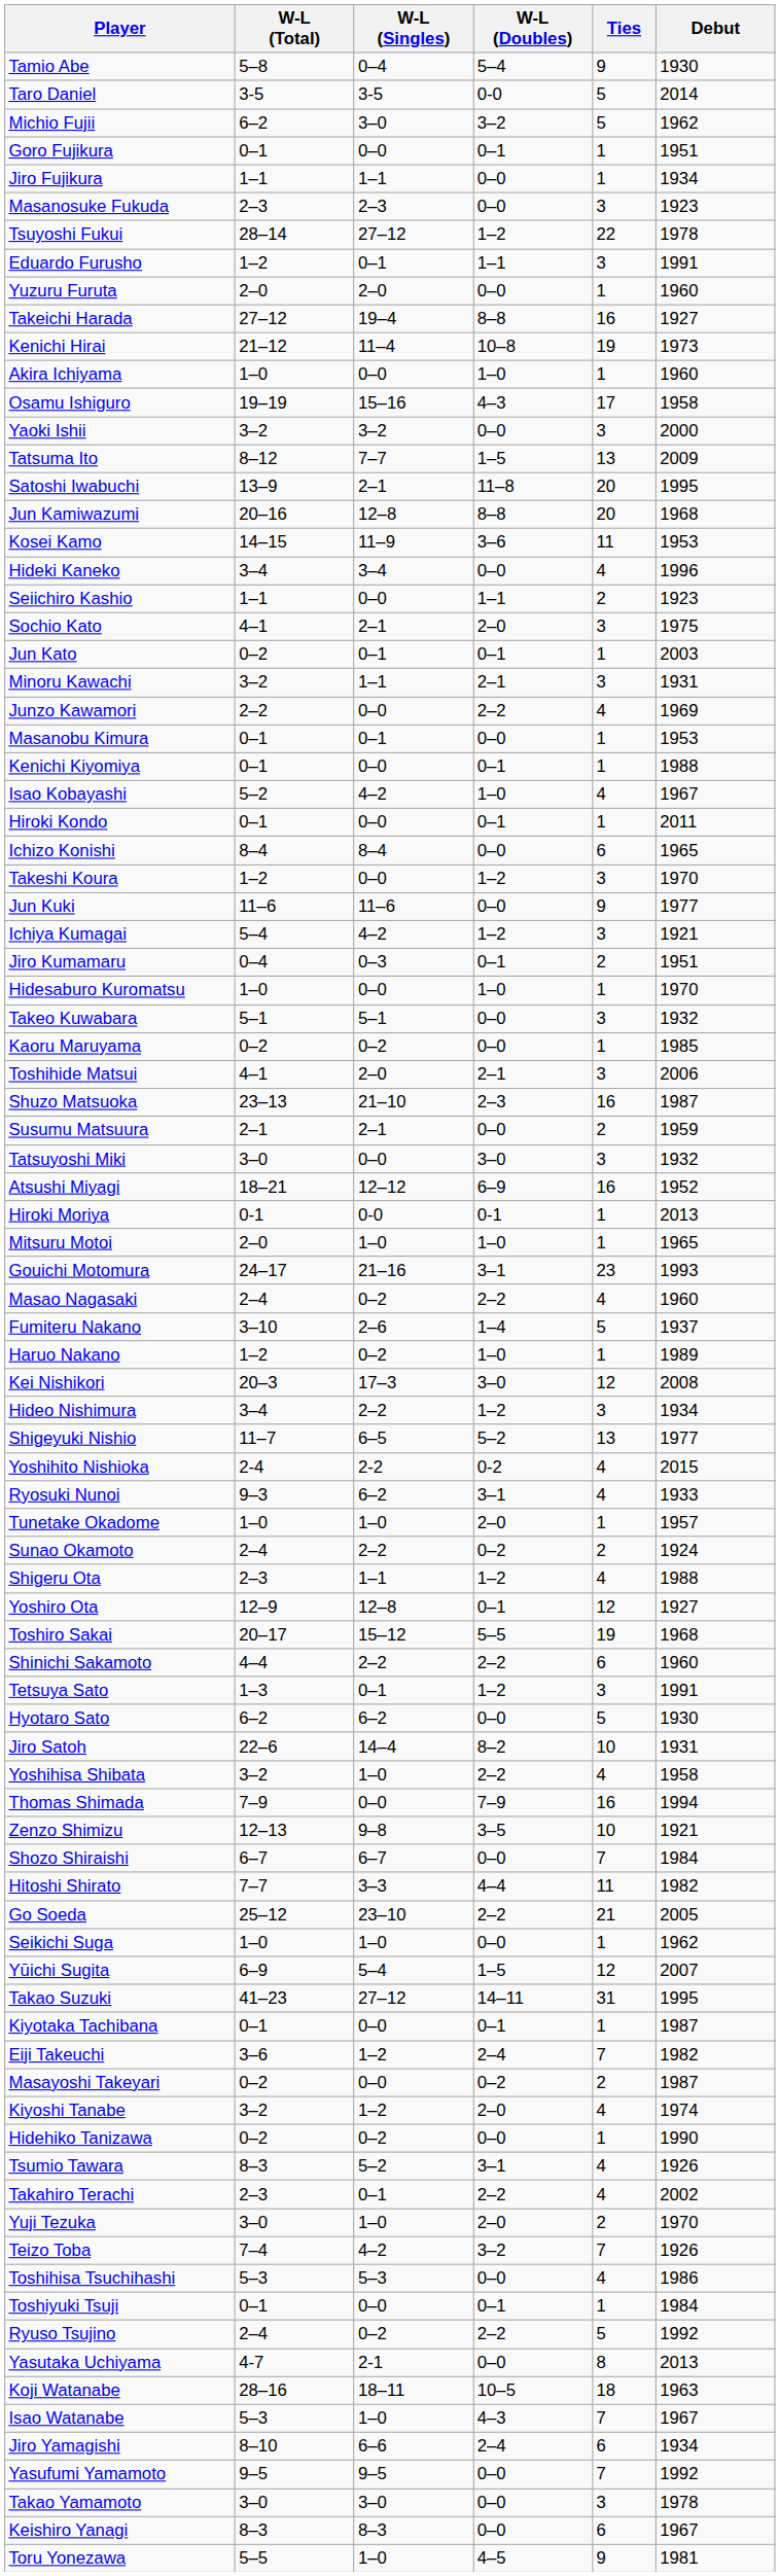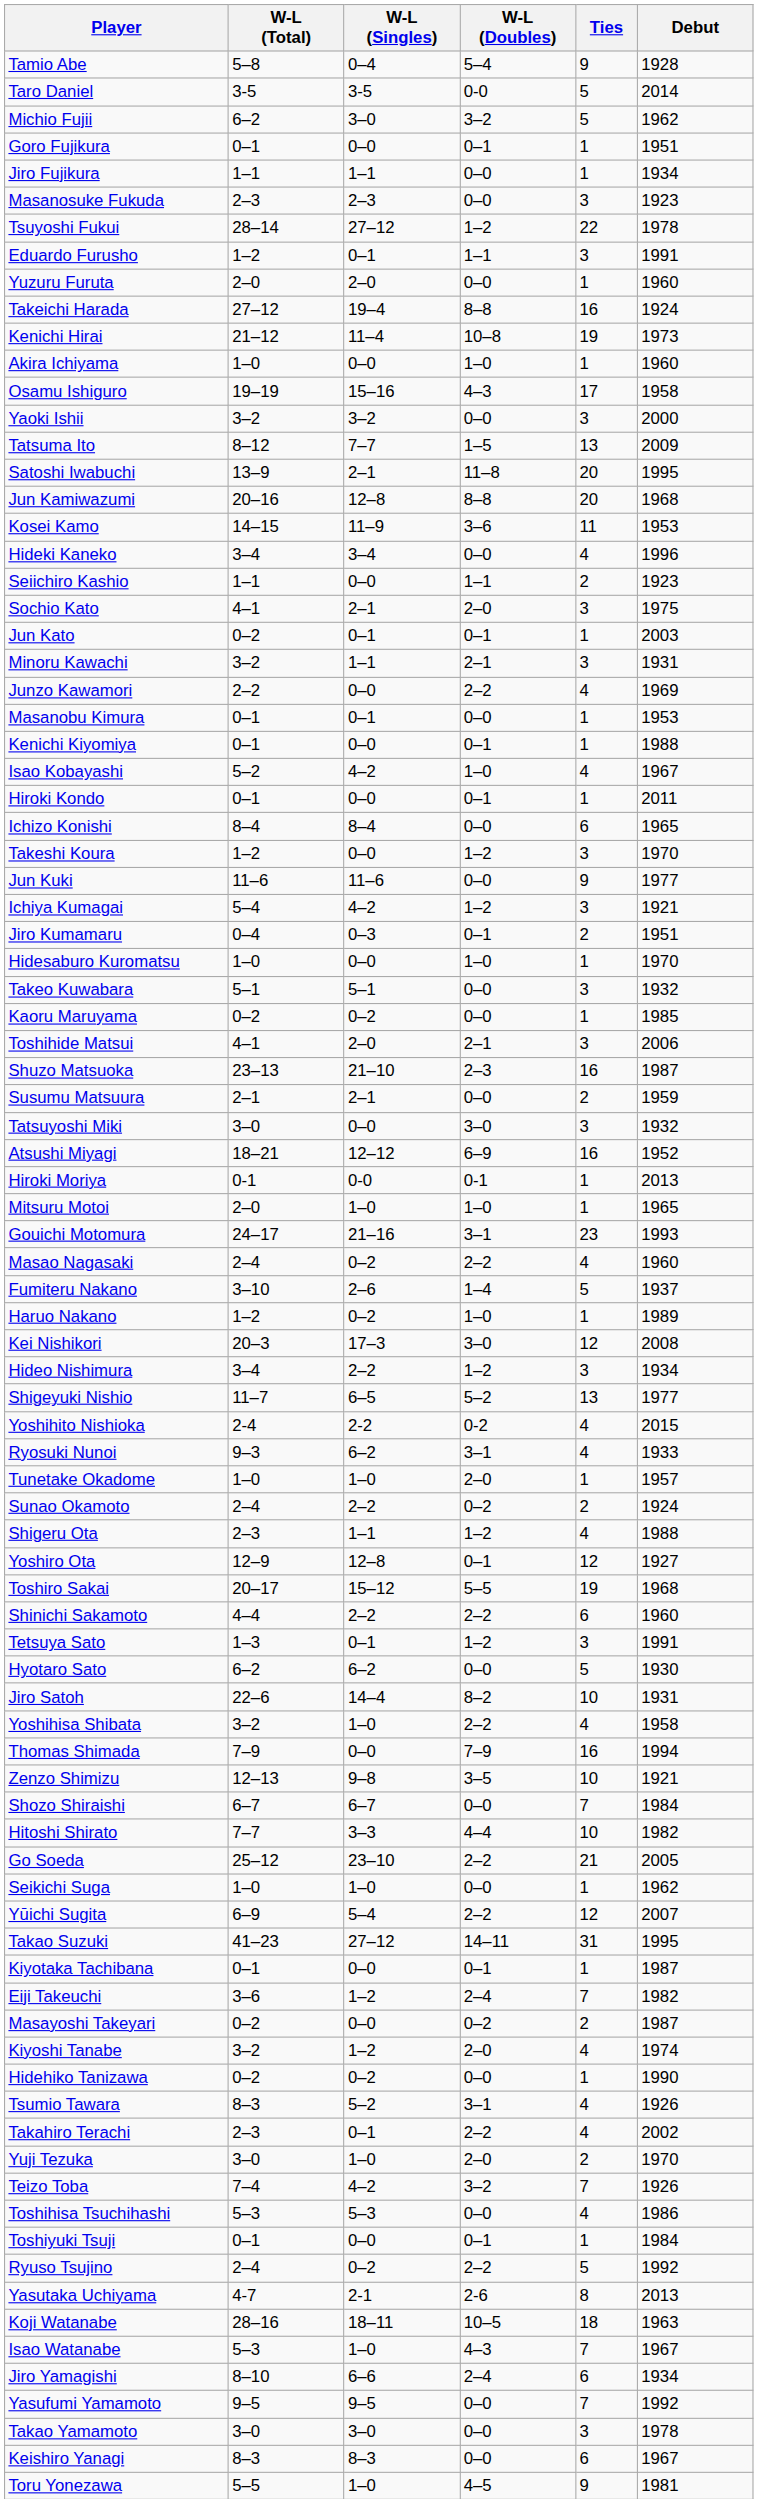Tamio Abe | Debut: 1930 -> 1928
Takeichi Harada | Debut: 1927 -> 1924
Hitoshi Shirato | Ties: 11 -> 10
Yūichi Sugita | W-L (Doubles): 1–5 -> 2–2
Yasutaka Uchiyama | W-L (Doubles): 0–0 -> 2-6
